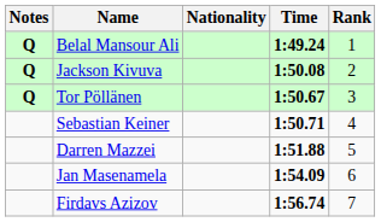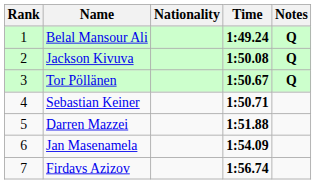columns swapped: Rank <-> Notes
